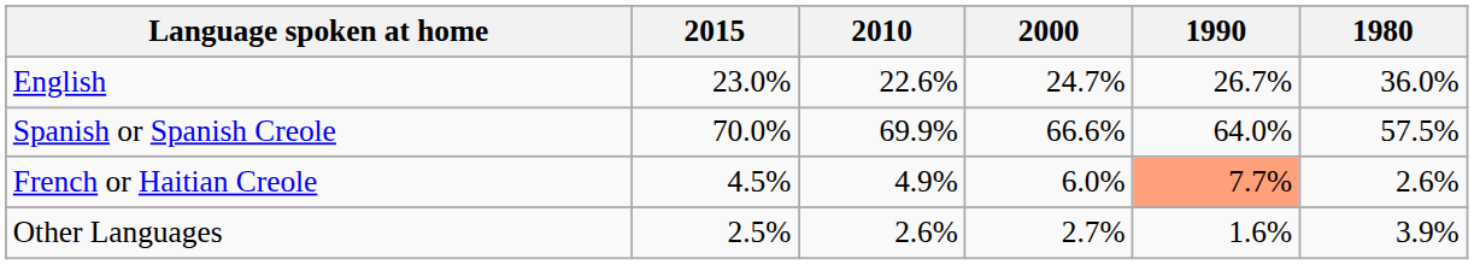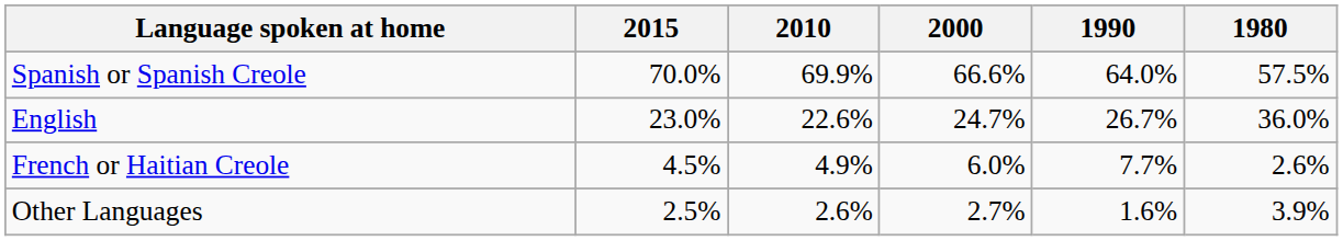rows swapped: English <-> Spanish or Spanish Creole
French or Haitian Creole | 1990: lightsalmon background -> no background
